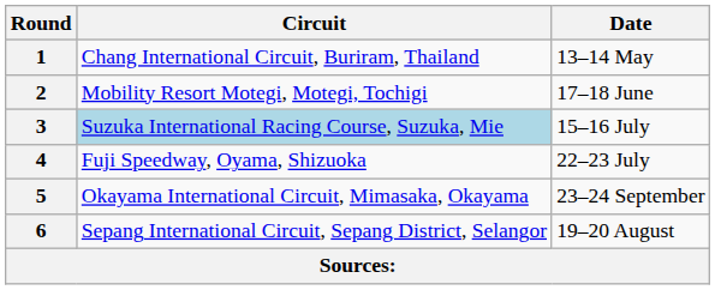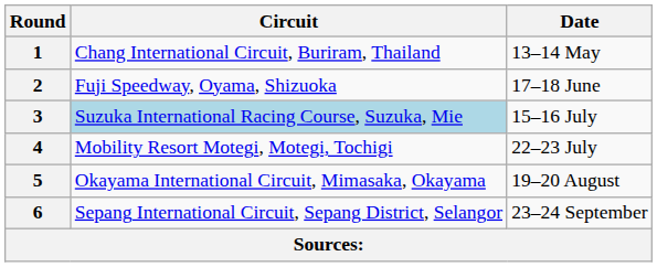2 | Circuit: Mobility Resort Motegi, Motegi, Tochigi -> Fuji Speedway, Oyama, Shizuoka
4 | Circuit: Fuji Speedway, Oyama, Shizuoka -> Mobility Resort Motegi, Motegi, Tochigi
5 | Date: 23–24 September -> 19–20 August
6 | Date: 19–20 August -> 23–24 September
